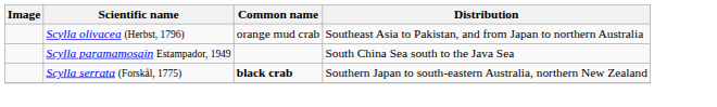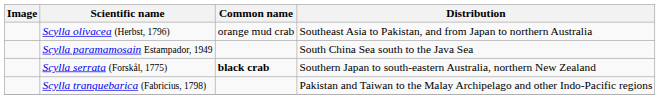+ row: Scylla tranquebarica (Fabricius, 1798) | Pakistan and Taiwan to the Malay Archipelago and other Indo-Pacific regions
